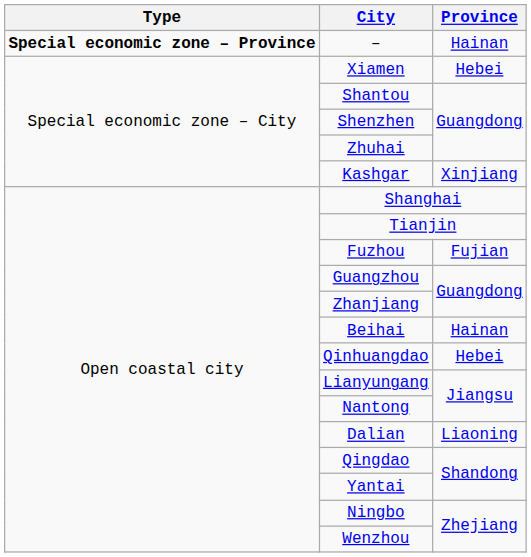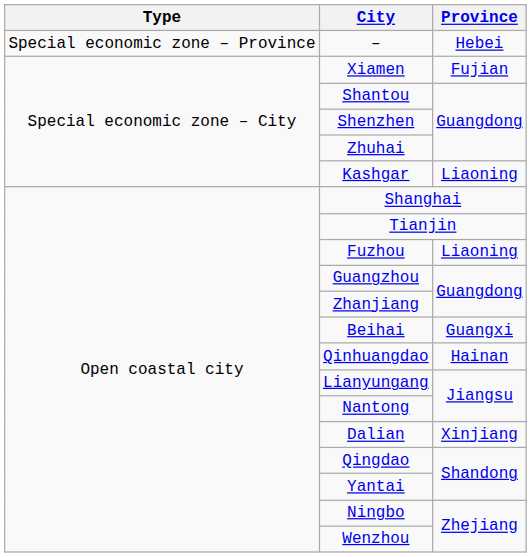– | Type: bold -> normal
– | Province: Hainan -> Hebei
Xiamen | Province: Hebei -> Fujian
Kashgar | Province: Xinjiang -> Liaoning
Fuzhou | Province: Fujian -> Liaoning
Beihai | Province: Hainan -> Guangxi
Qinhuangdao | Province: Hebei -> Hainan
Dalian | Province: Liaoning -> Xinjiang
